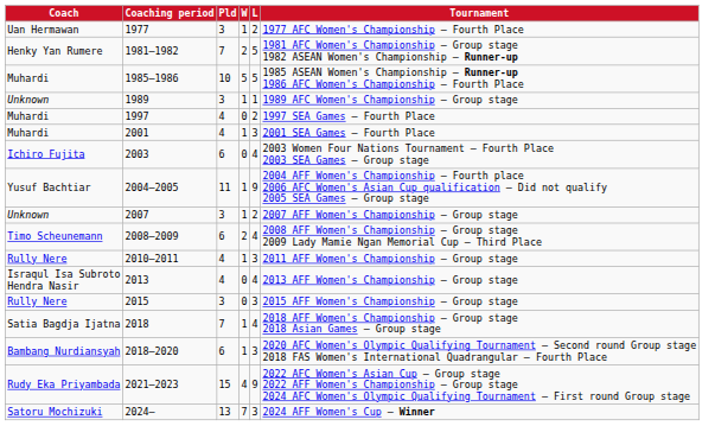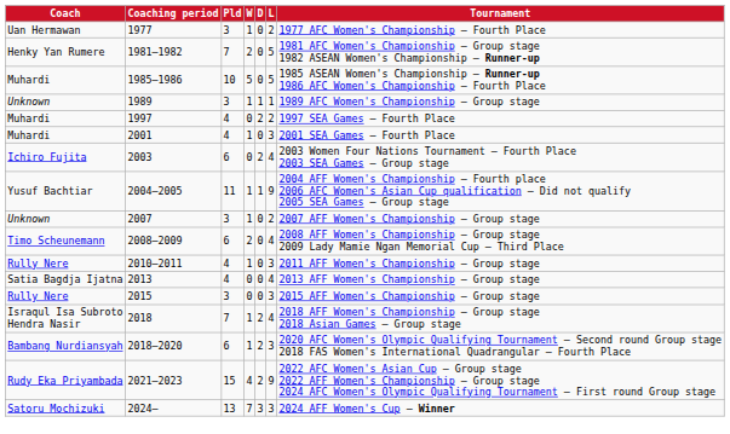+ column: D | 0 | 0 | 0 | 1 | 2 | 0 | 2 | 1 | 0 | 0 | 0 | 0 | 0 | 2 | 2 | 2 | 3
2013 | Coach: Israqul Isa Subroto Hendra Nasir -> Satia Bagdja Ijatna
2018 | Coach: Satia Bagdja Ijatna -> Israqul Isa Subroto Hendra Nasir
